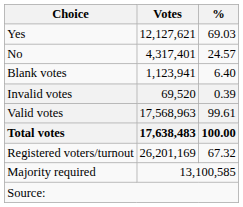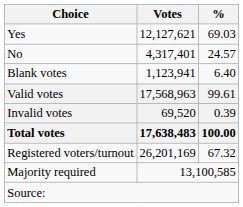rows swapped: Valid votes <-> Invalid votes
